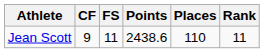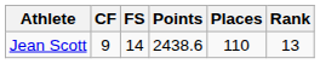Jean Scott | FS: 11 -> 14
Jean Scott | Rank: 11 -> 13
